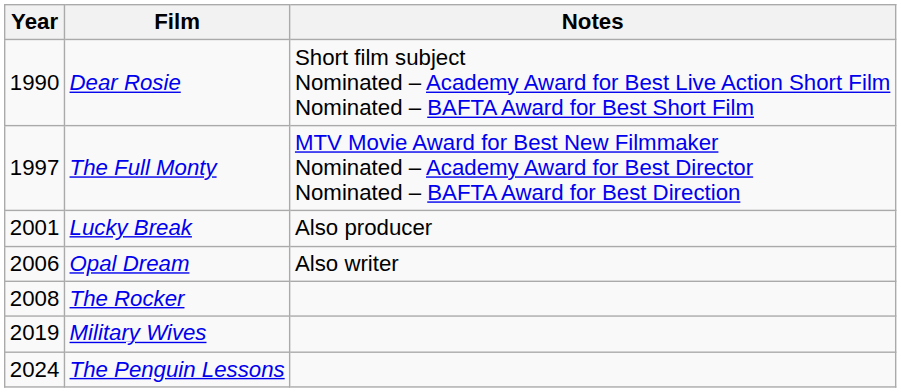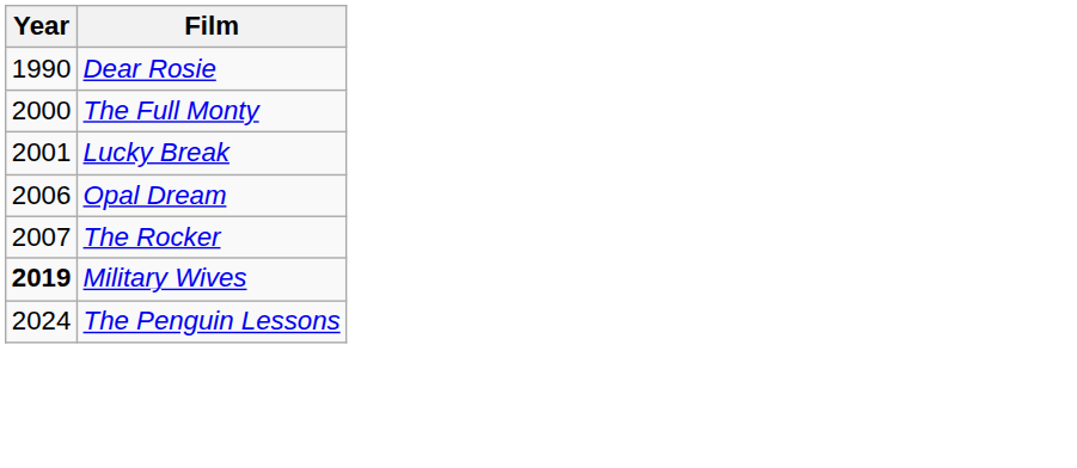- column: Notes | Short film subject Nominated – Academy Award for Best Live Action Short Film Nominated – BAFTA Award for Best Short Film | MTV Movie Award for Best New Filmmaker Nominated – Academy Award for Best Director Nominated – BAFTA Award for Best Direction | Also producer | Also writer
The Full Monty | Year: 1997 -> 2000
The Rocker | Year: 2008 -> 2007
Military Wives | Year: normal -> bold
